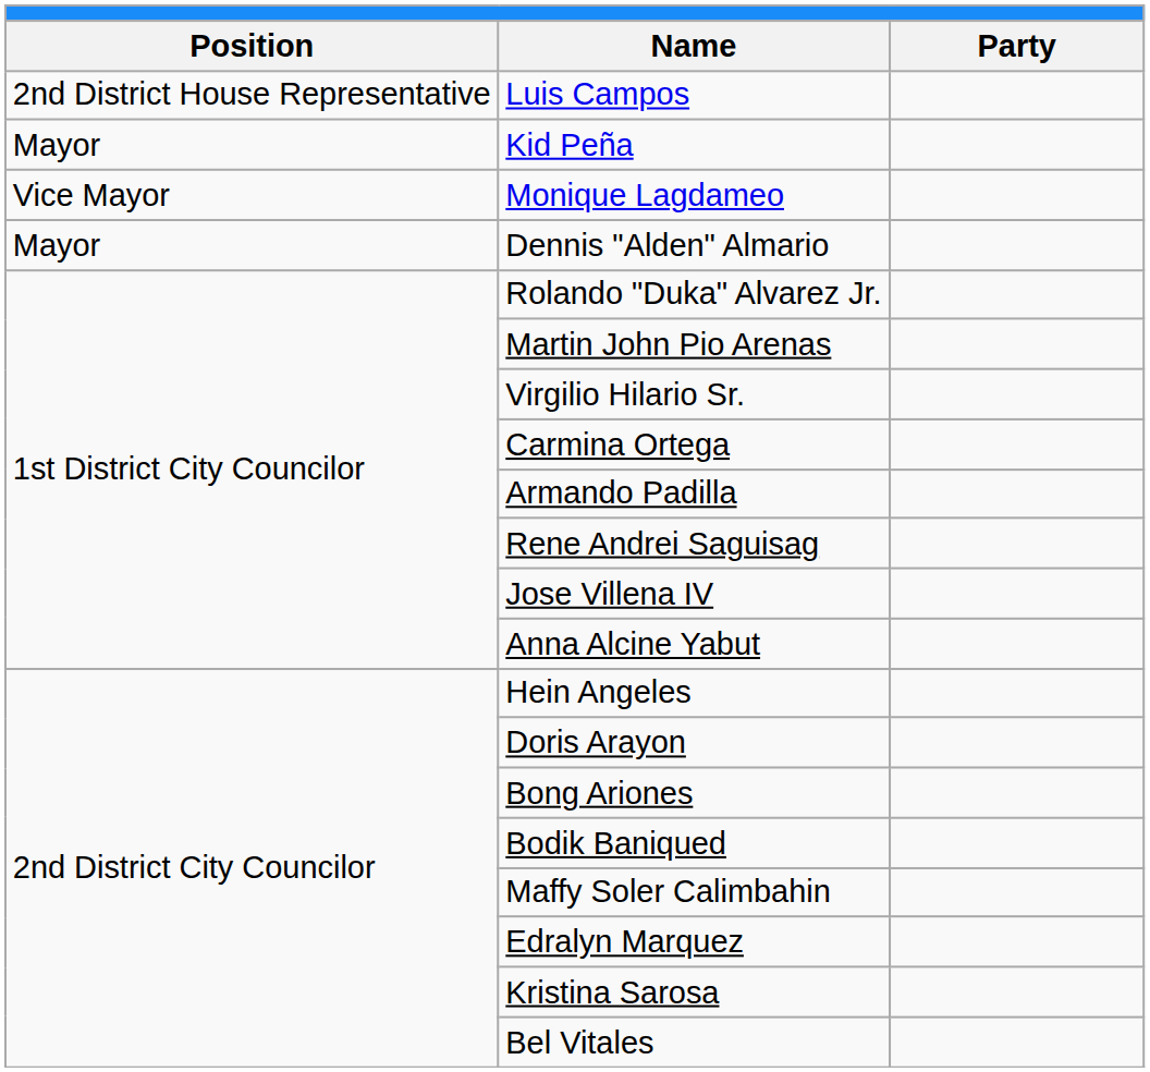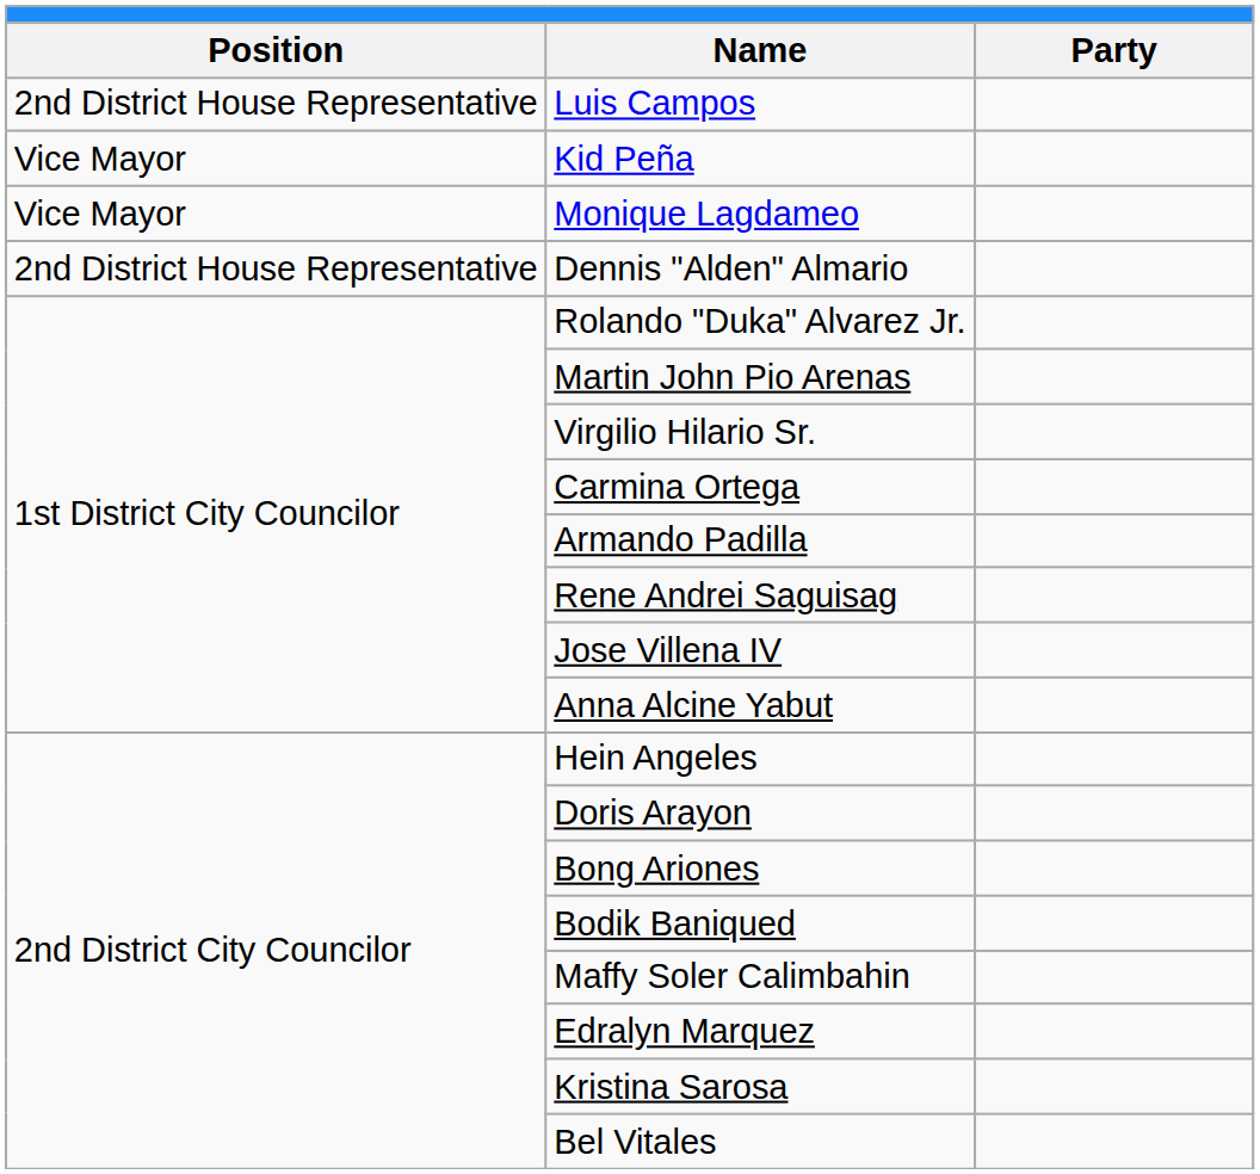Kid Peña | column 1: Mayor -> Vice Mayor
Dennis "Alden" Almario | column 1: Mayor -> 2nd District House Representative
